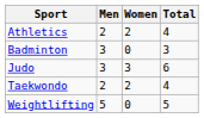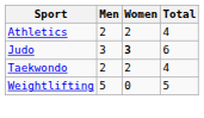- row: Badminton | 3 | 0 | 3
Judo | Women: normal -> bold
